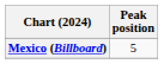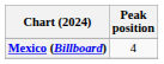Mexico (Billboard) | Peak position: 5 -> 4
